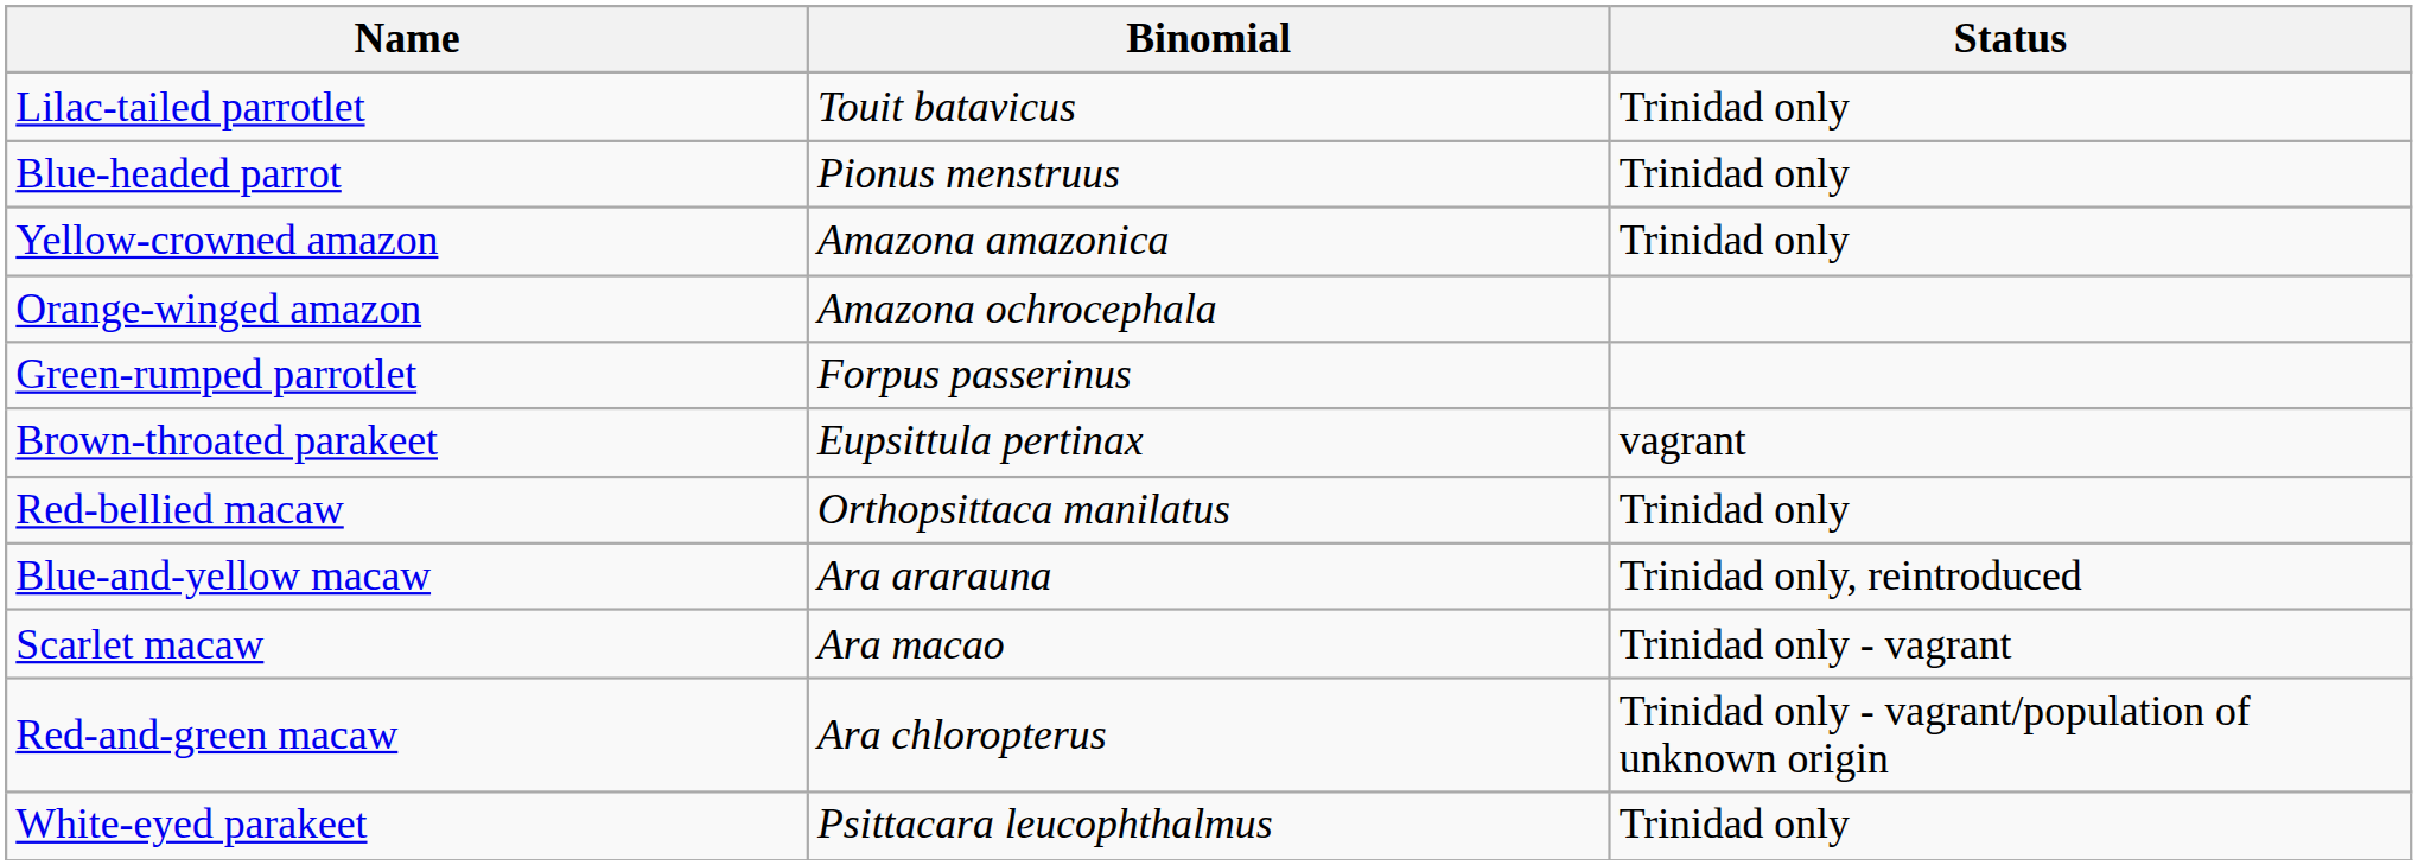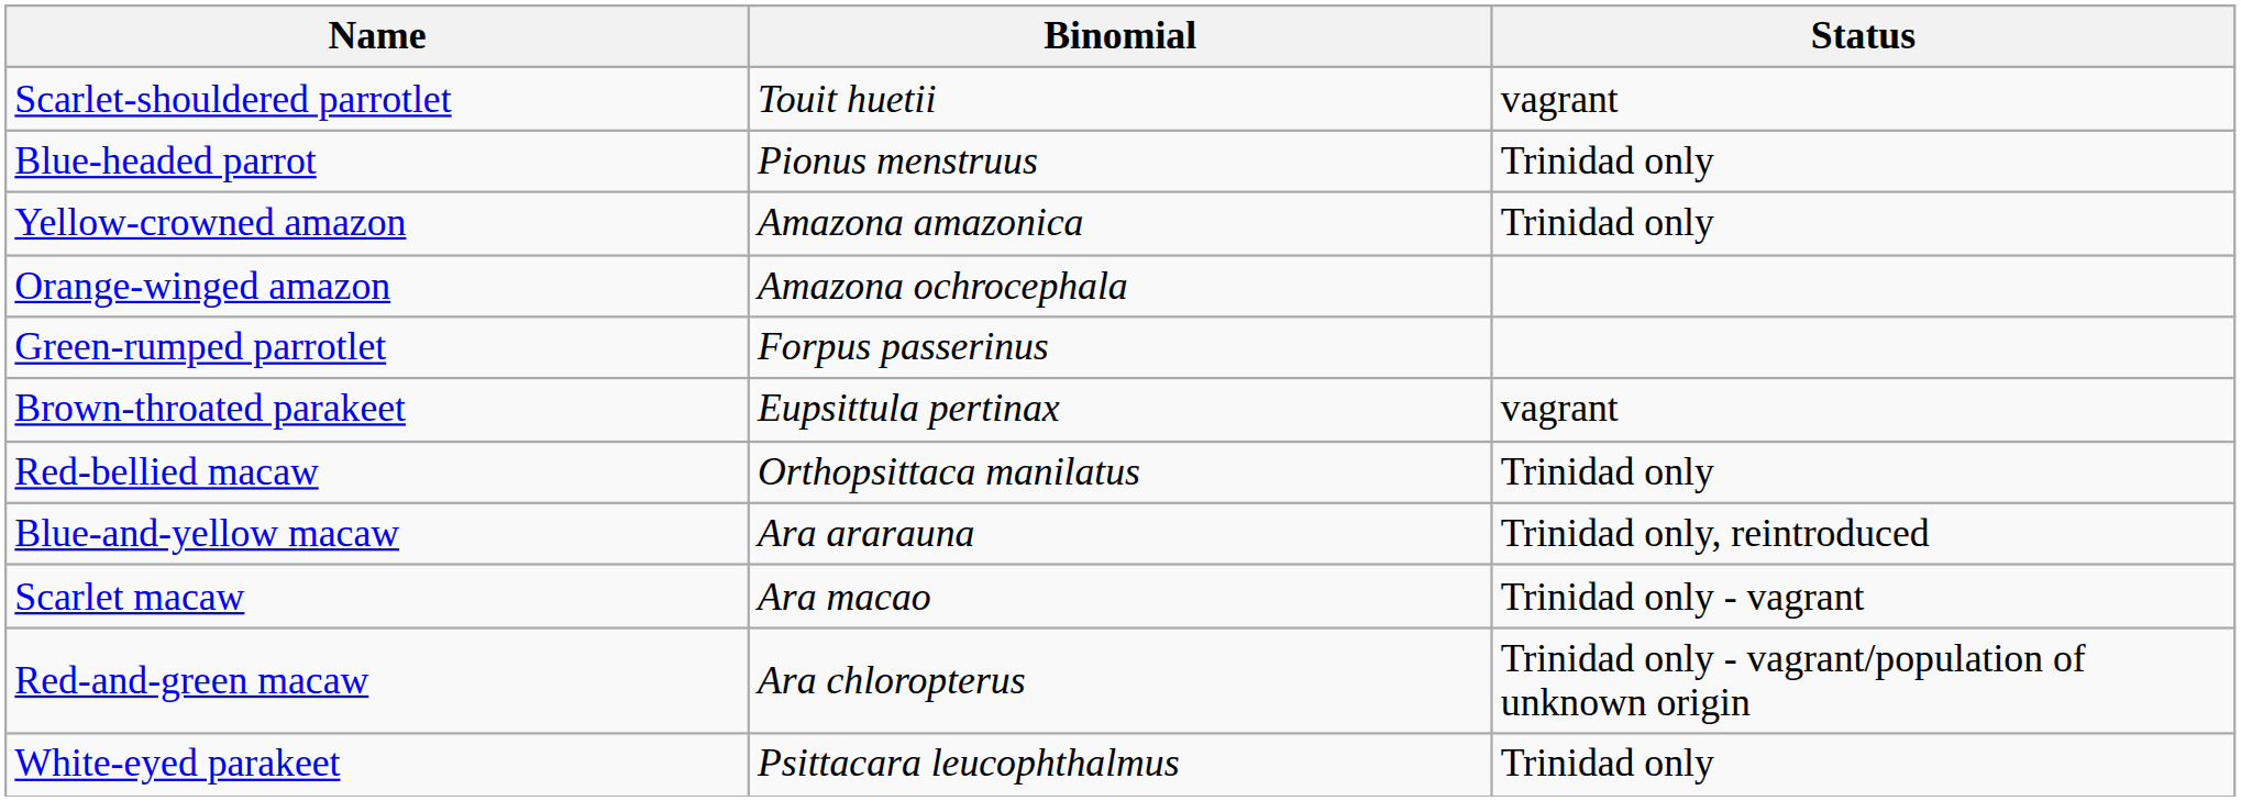- row: Lilac-tailed parrotlet | Touit batavicus | Trinidad only
+ row: Scarlet-shouldered parrotlet | Touit huetii | vagrant
